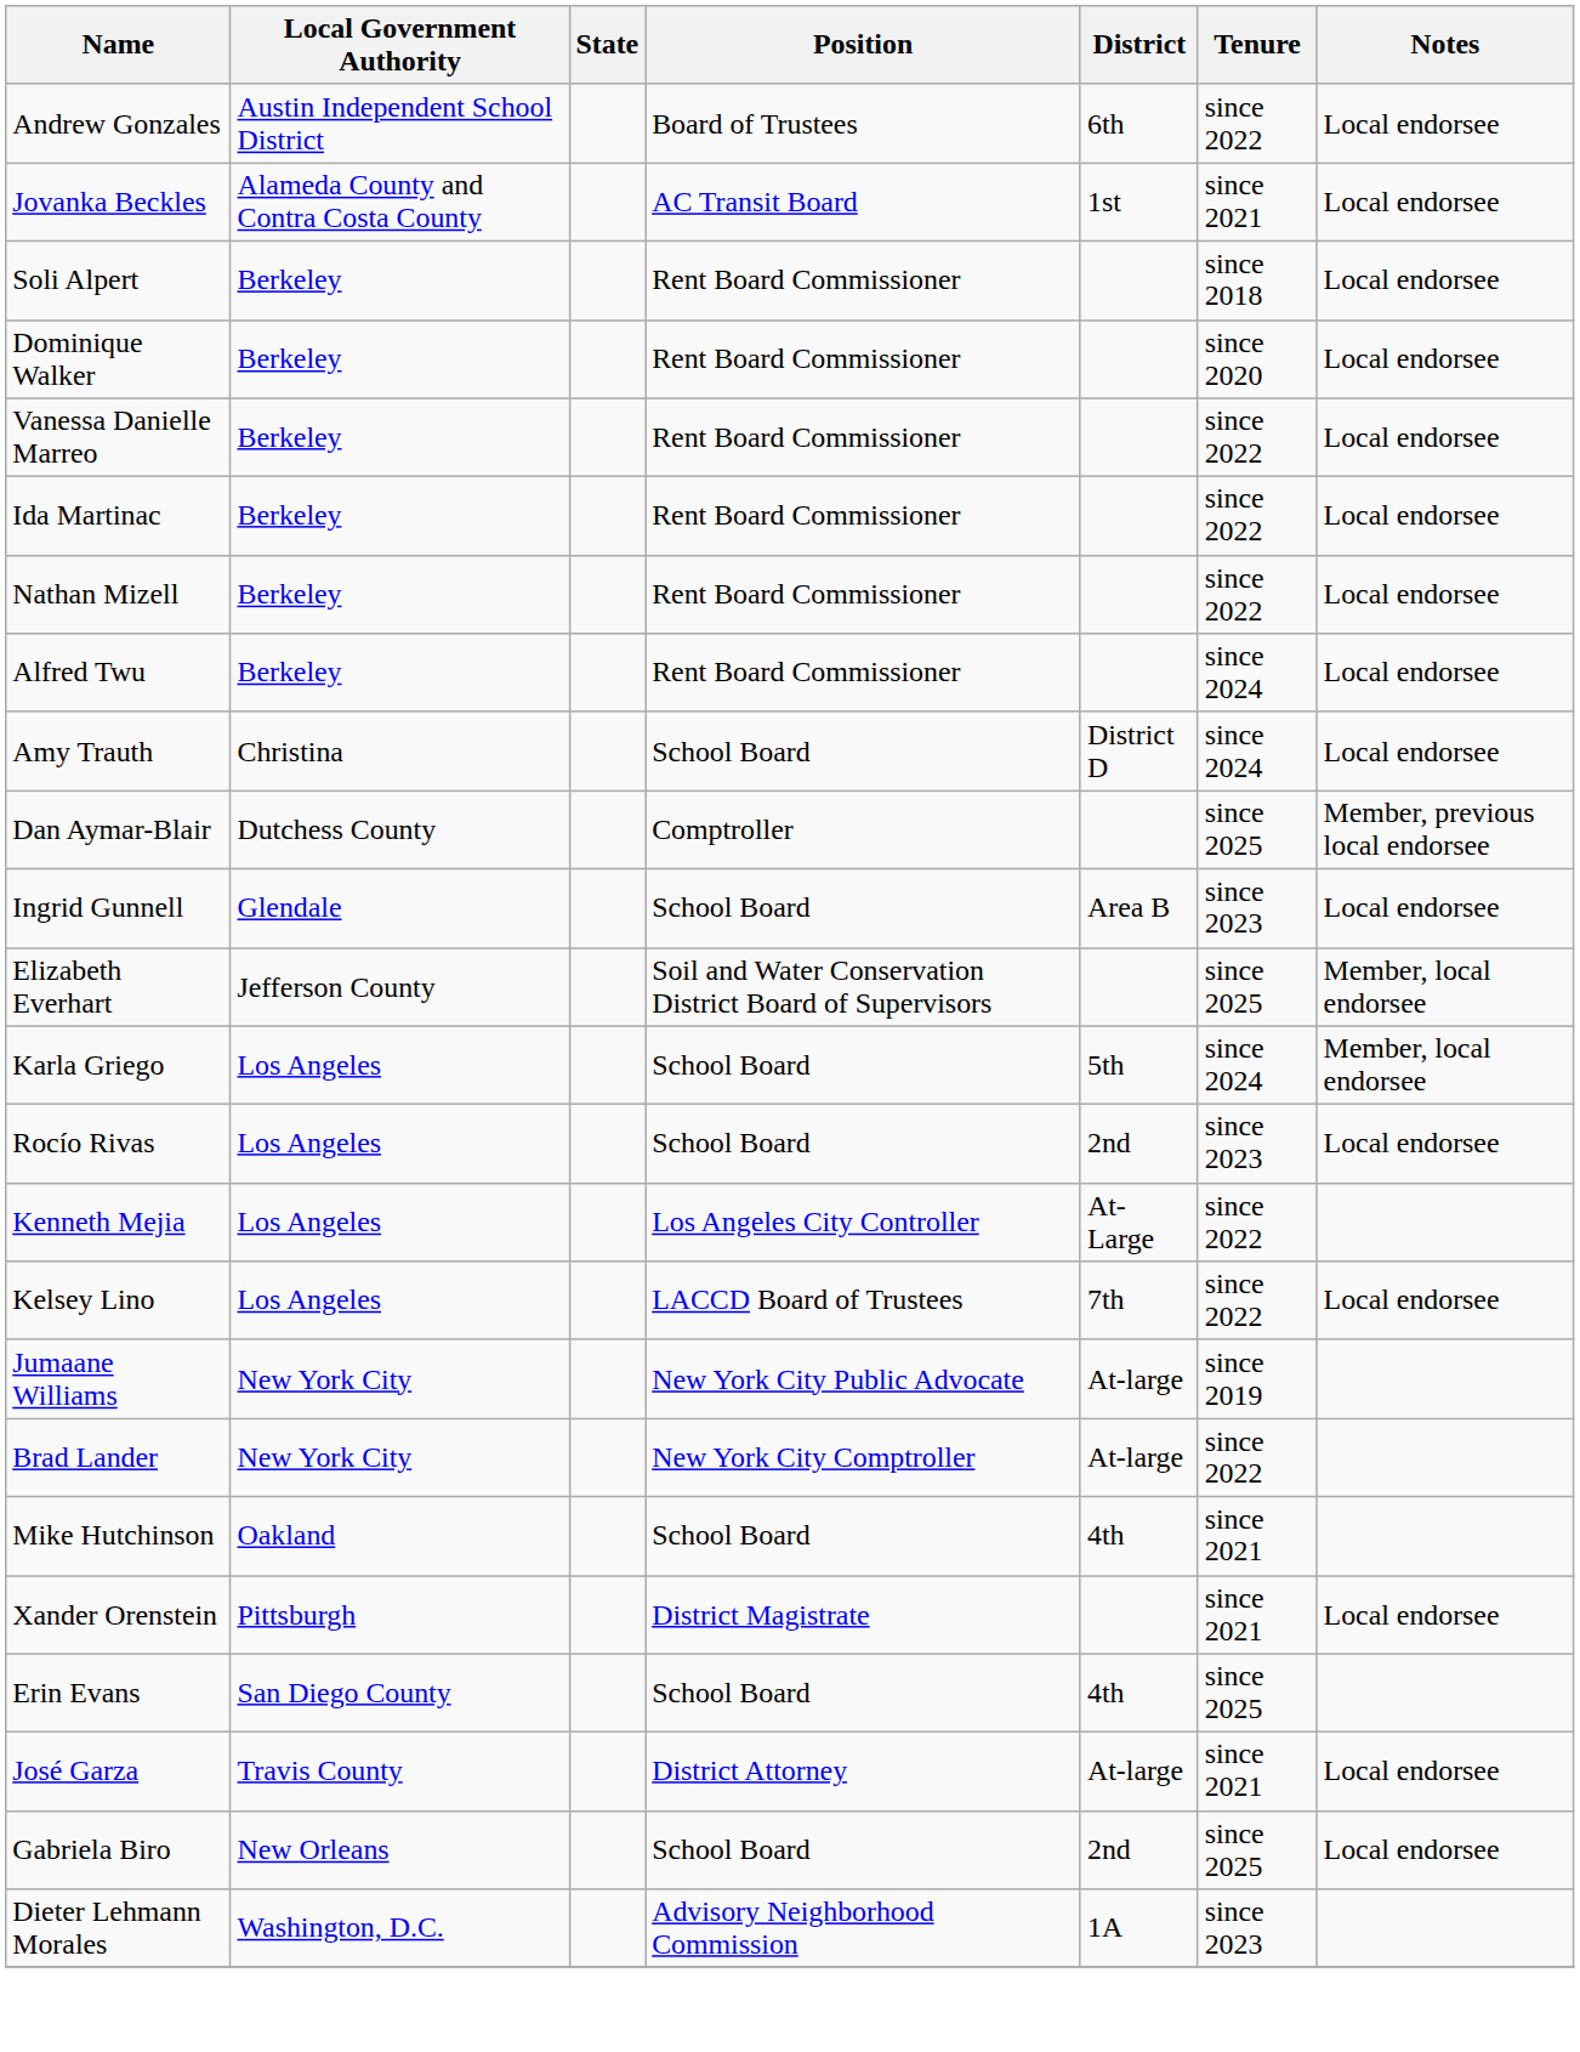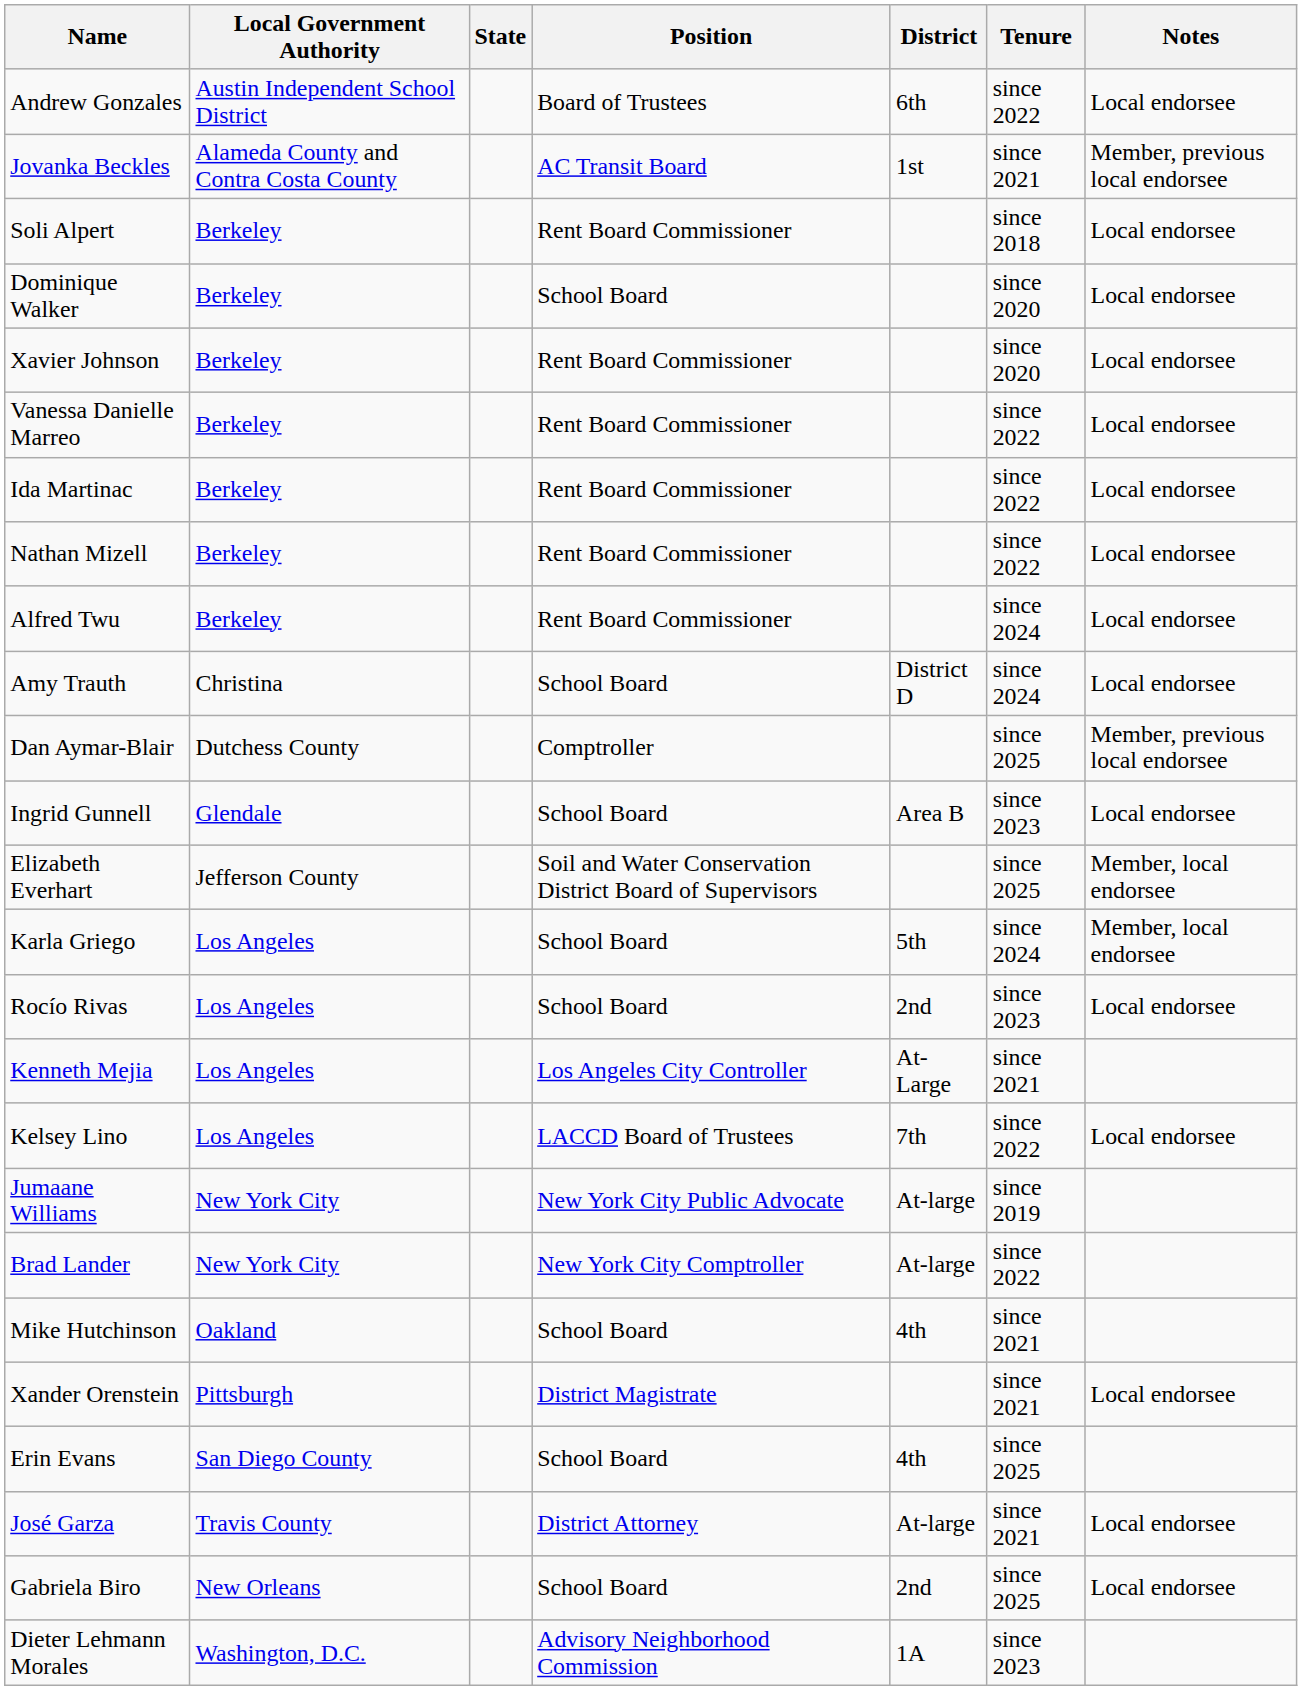Jovanka Beckles | Notes: Local endorsee -> Member, previous local endorsee
Dominique Walker | Position: Rent Board Commissioner -> School Board
+ row: Xavier Johnson | Berkeley | Rent Board Commissioner | since 2020 | Local endorsee
Kenneth Mejia | Tenure: since 2022 -> since 2021
